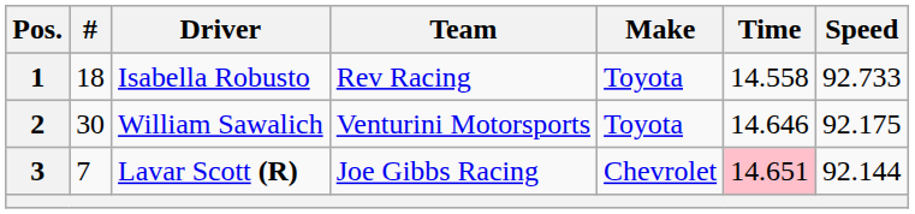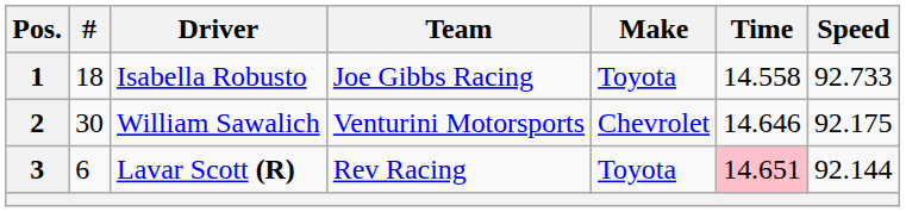1 | Team: Rev Racing -> Joe Gibbs Racing
2 | Make: Toyota -> Chevrolet
3 | #: 7 -> 6
3 | Team: Joe Gibbs Racing -> Rev Racing
3 | Make: Chevrolet -> Toyota
